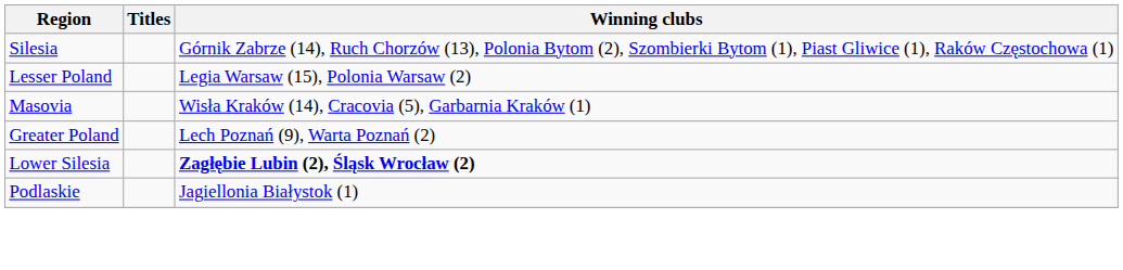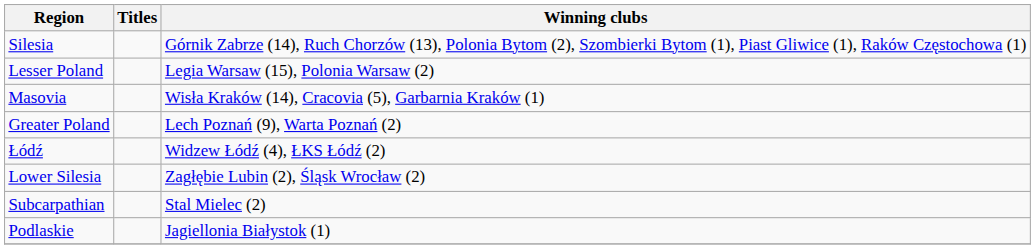+ row: Łódź | Widzew Łódź (4), ŁKS Łódź (2)
Lower Silesia | Winning clubs: bold -> normal
+ row: Subcarpathian | Stal Mielec (2)
